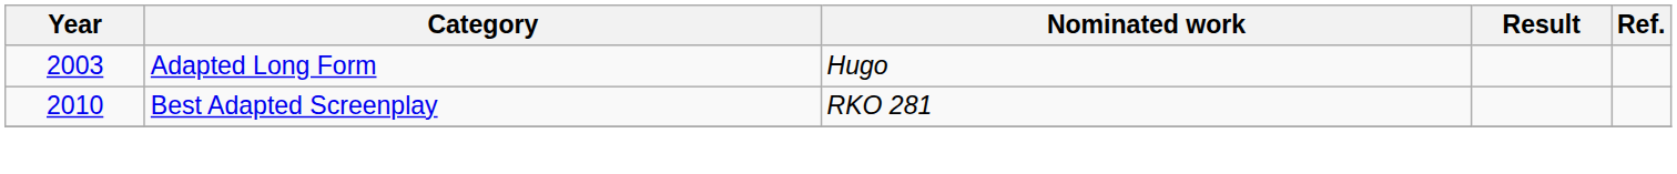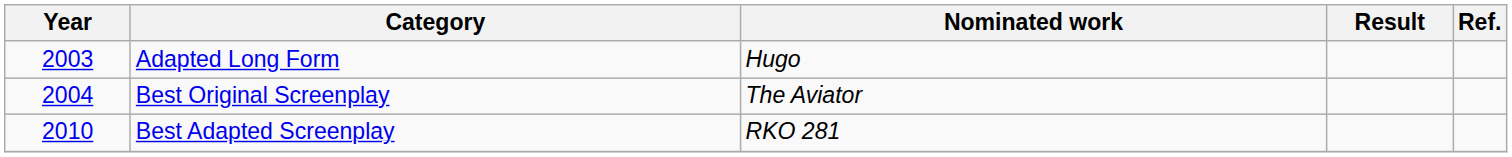+ row: 2004 | Best Original Screenplay | The Aviator
